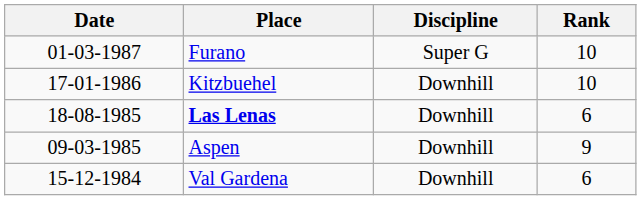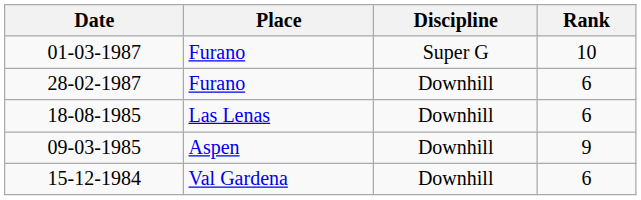+ row: 28-02-1987 | Furano | Downhill | 6
- row: 17-01-1986 | Kitzbuehel | Downhill | 10
18-08-1985 | Place: bold -> normal
